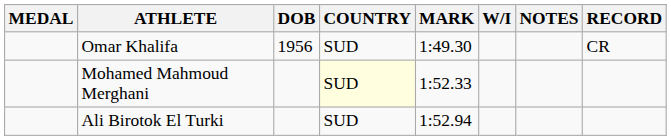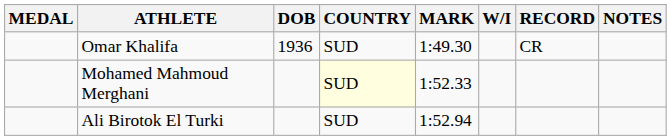columns swapped: RECORD <-> NOTES
Omar Khalifa | DOB: 1956 -> 1936
